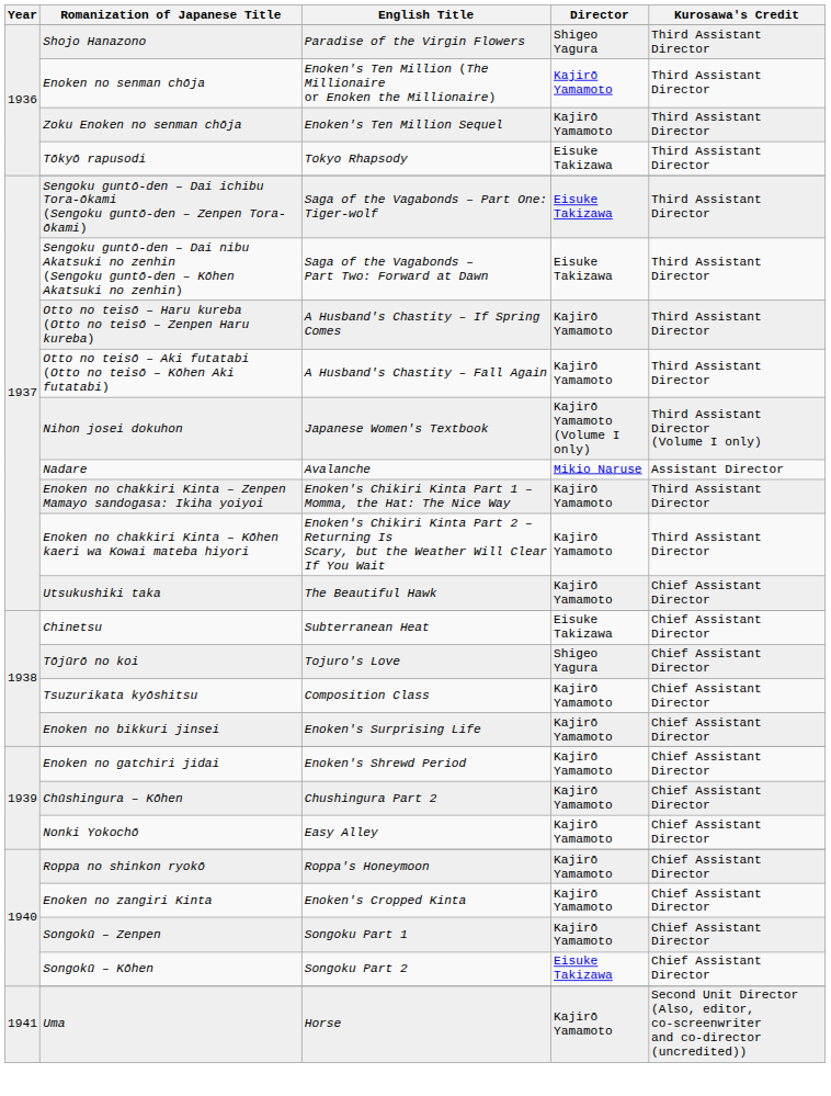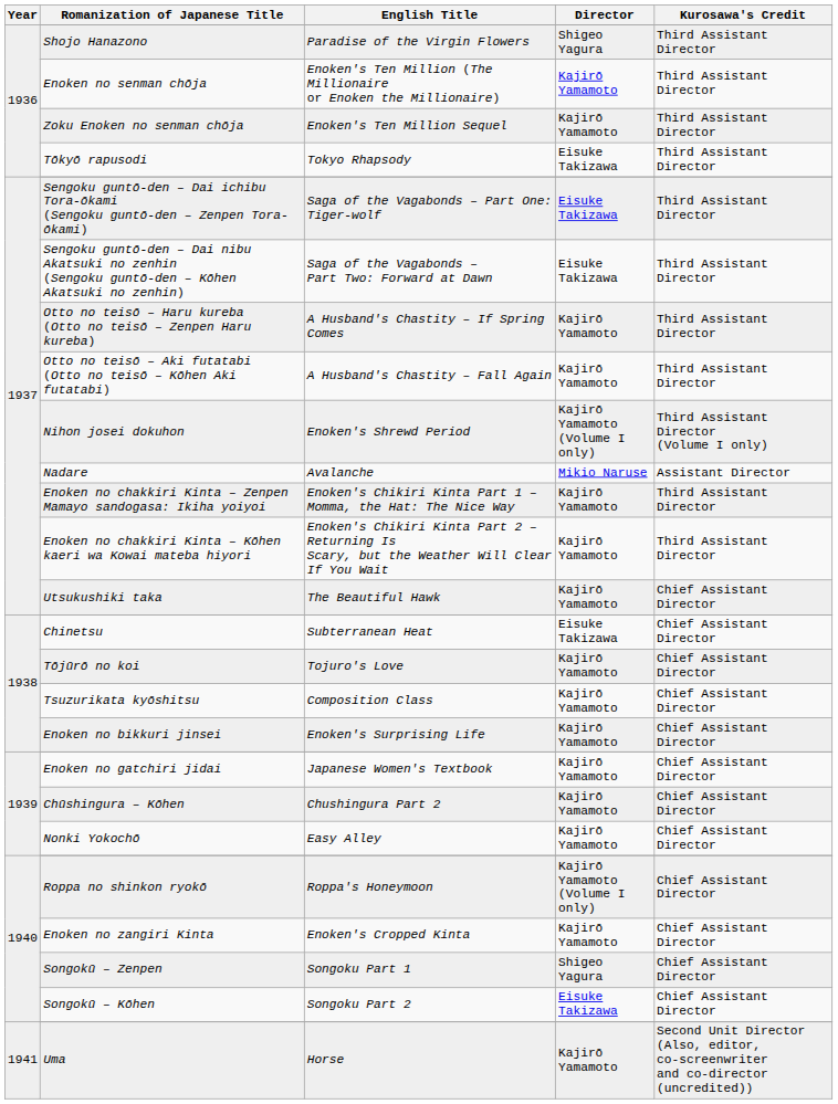Nihon josei dokuhon | English Title: Japanese Women's Textbook -> Enoken's Shrewd Period
Tōjūrō no koi | Director: Shigeo Yagura -> Kajirō Yamamoto
Enoken no gatchiri jidai | English Title: Enoken's Shrewd Period -> Japanese Women's Textbook
Roppa no shinkon ryokō | Director: Kajirō Yamamoto -> Kajirō Yamamoto (Volume I only)
Songokū – Zenpen | Director: Kajirō Yamamoto -> Shigeo Yagura
